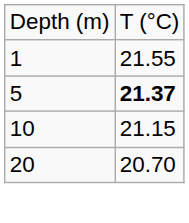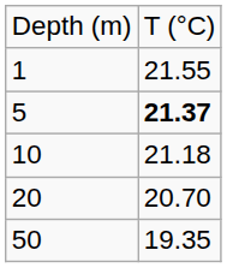10 | column 2: 21.15 -> 21.18
+ row: 50 | 19.35
